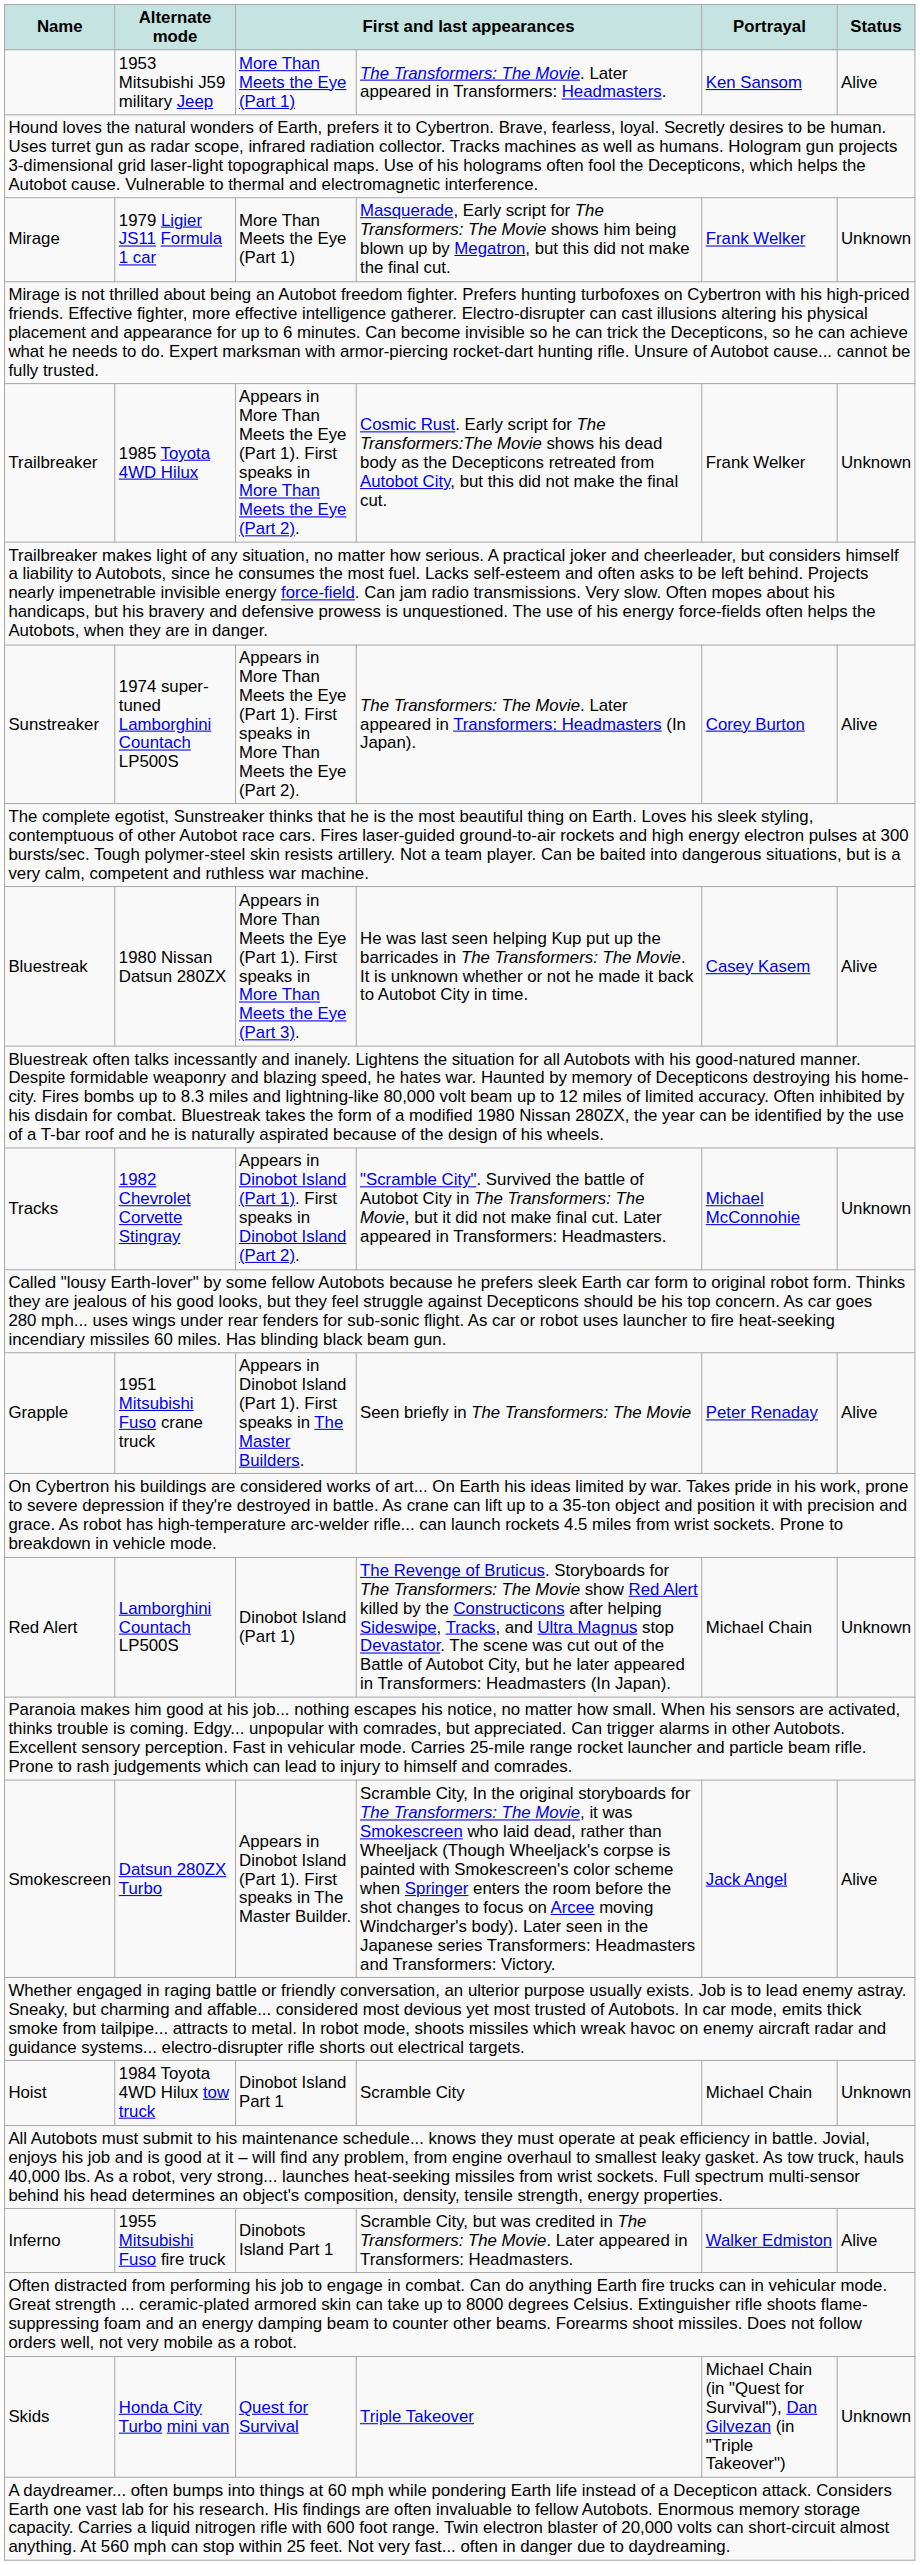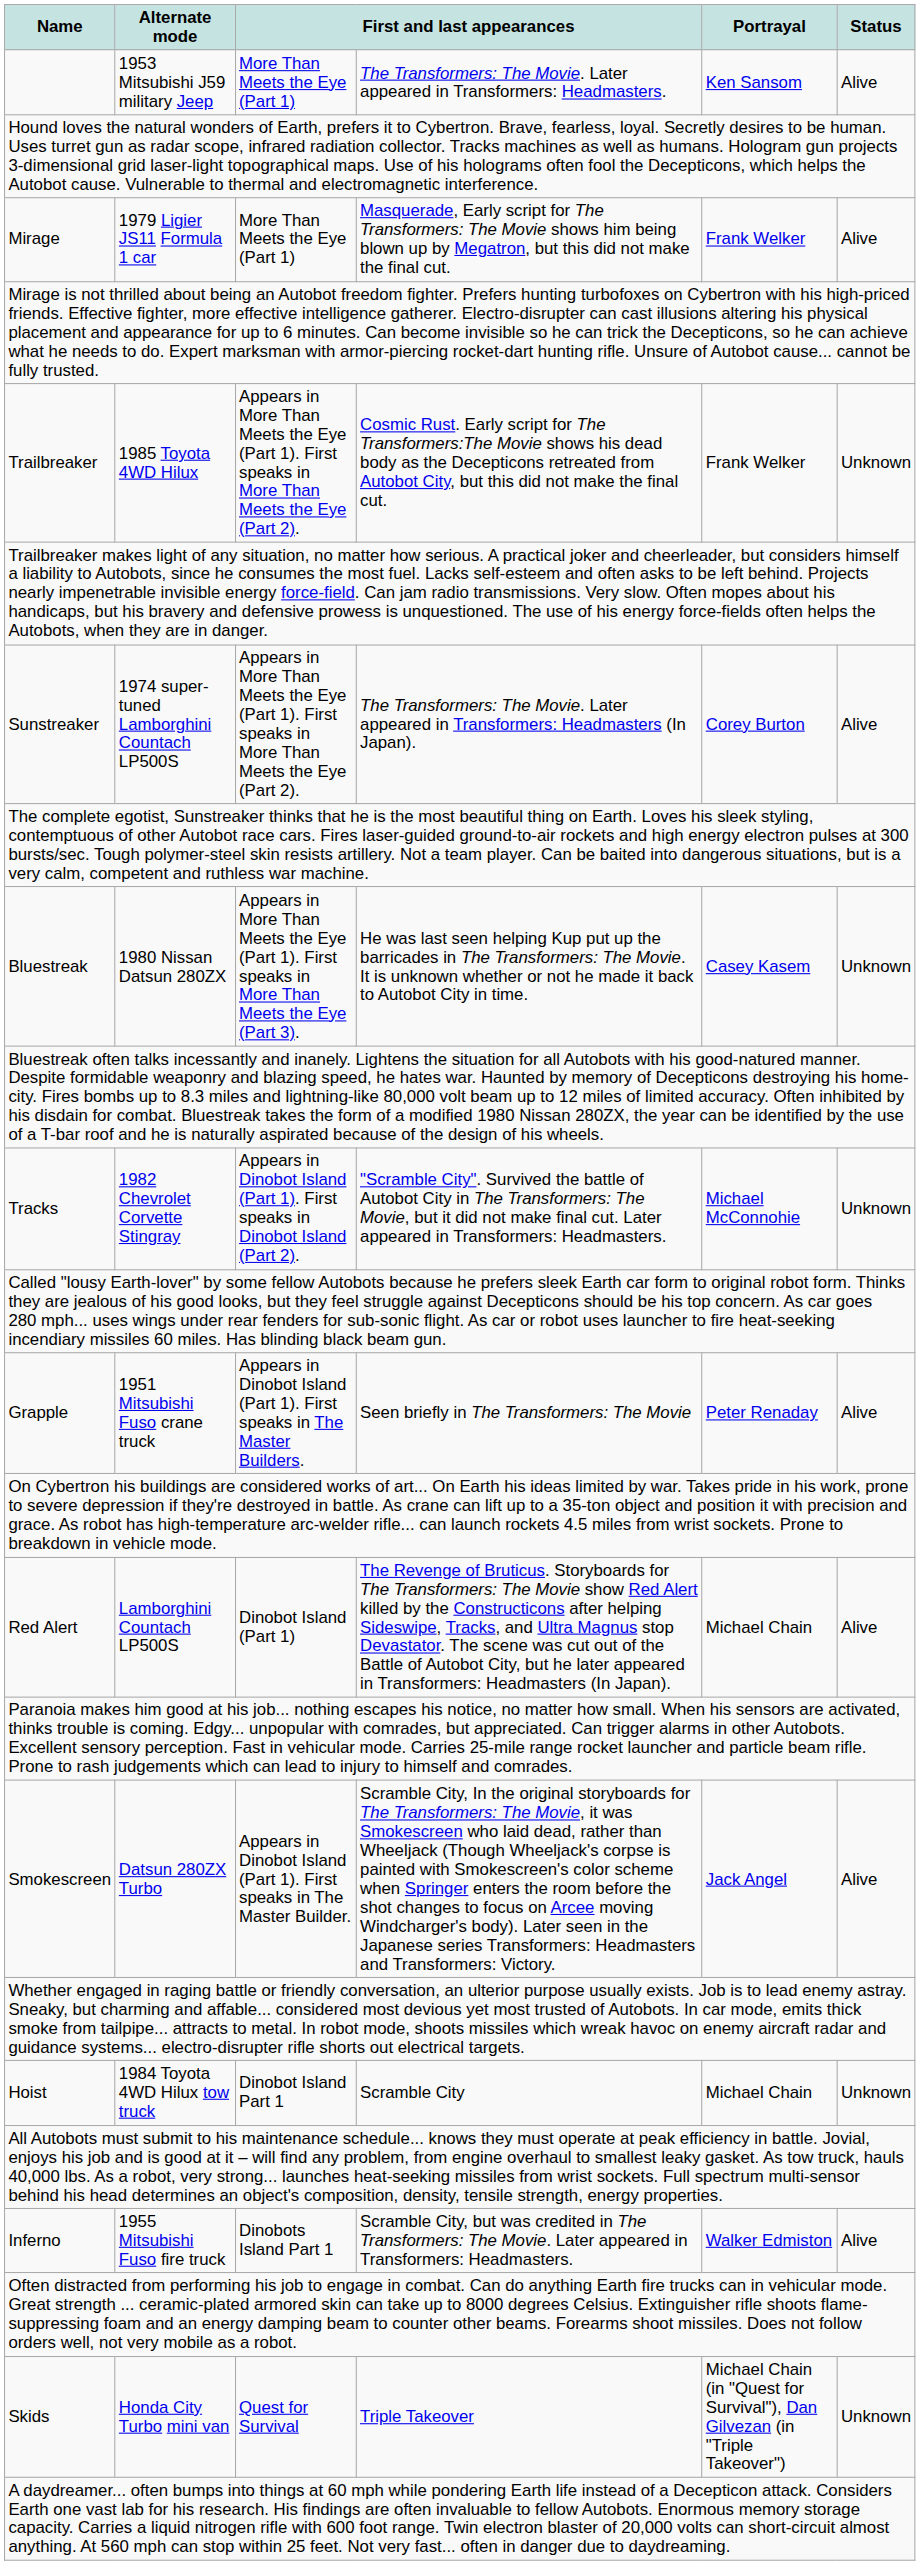Mirage | Status: Unknown -> Alive
Bluestreak | Status: Alive -> Unknown
Red Alert | Status: Unknown -> Alive
